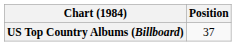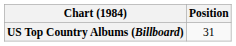US Top Country Albums (Billboard) | Position: 37 -> 31
